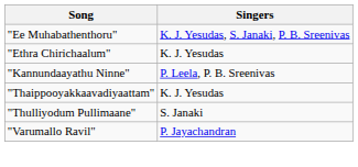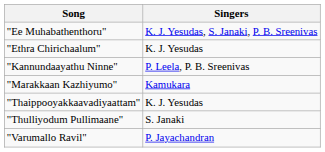+ row: "Marakkaan Kazhiyumo" | Kamukara
